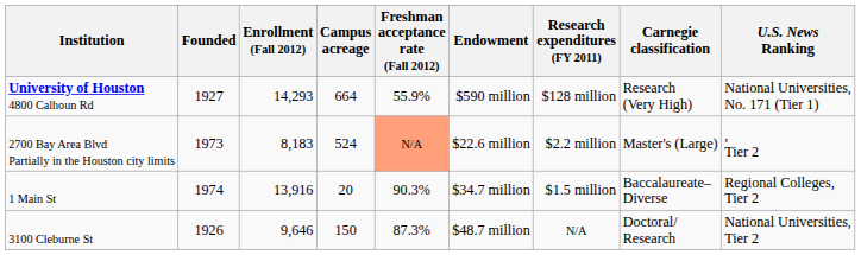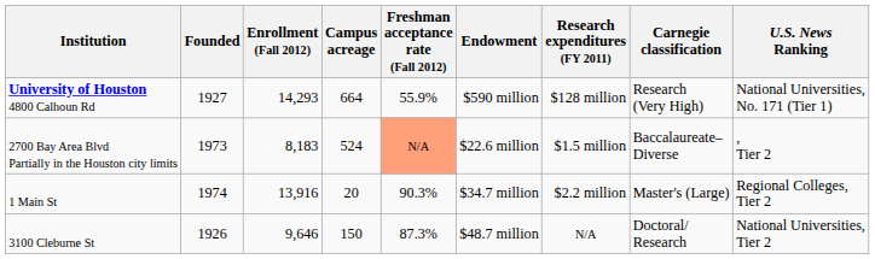2700 Bay Area Blvd Partially in the Houston city limits | Research expenditures (FY 2011): $2.2 million -> $1.5 million
2700 Bay Area Blvd Partially in the Houston city limits | Carnegie classification: Master's (Large) -> Baccalaureate– Diverse
1 Main St | Research expenditures (FY 2011): $1.5 million -> $2.2 million
1 Main St | Carnegie classification: Baccalaureate– Diverse -> Master's (Large)
